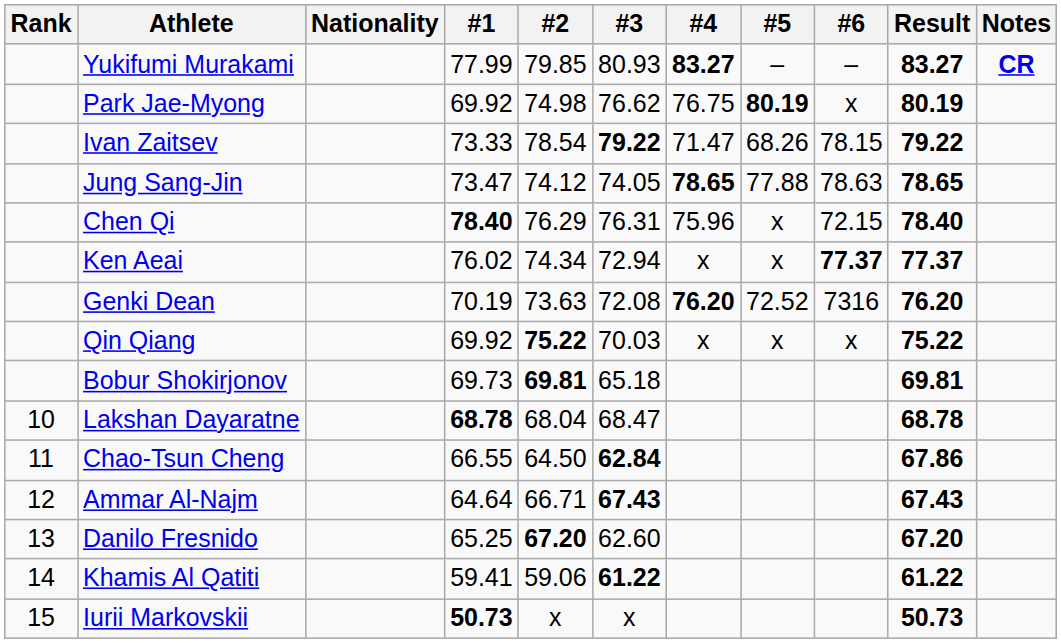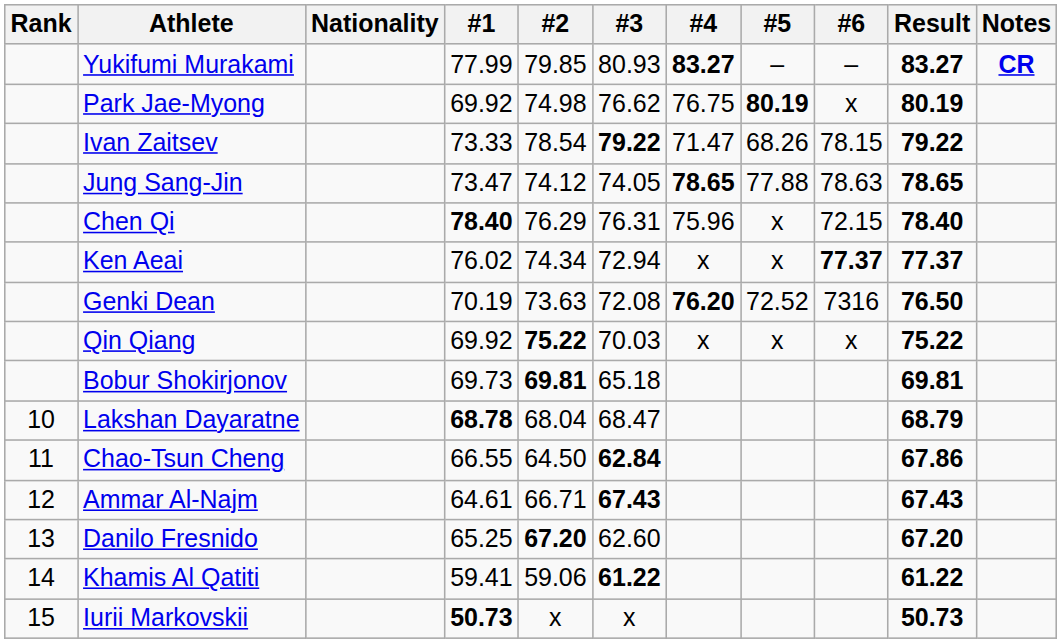Genki Dean | Result: 76.20 -> 76.50
Lakshan Dayaratne | Result: 68.78 -> 68.79
Ammar Al-Najm | #1: 64.64 -> 64.61
